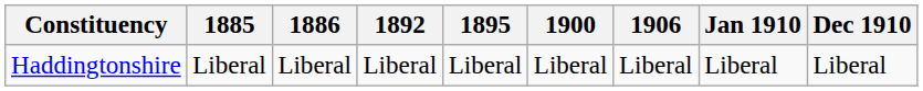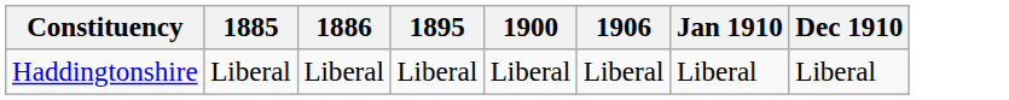- column: 1892 | Liberal
